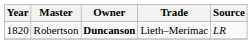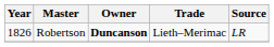Robertson | Year: 1820 -> 1826
